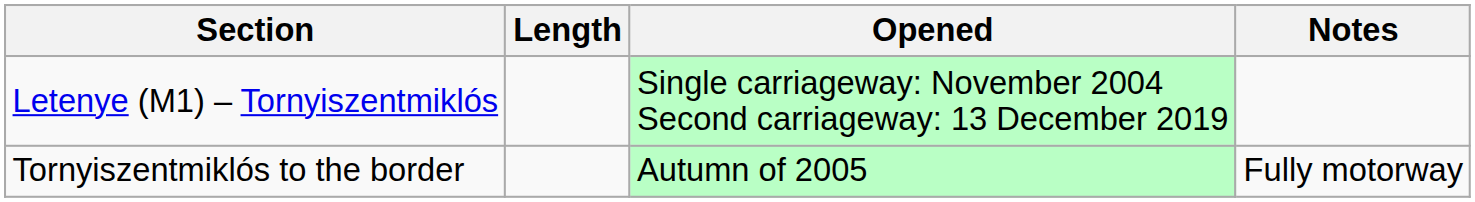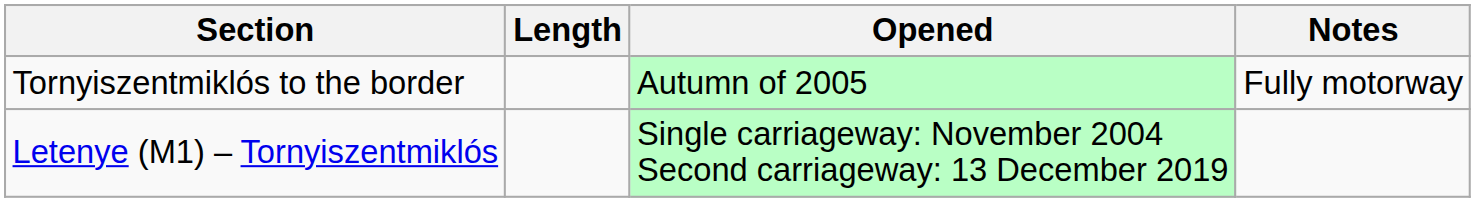rows swapped: Letenye (M1) – Tornyiszentmiklós <-> Tornyiszentmiklós to the border
